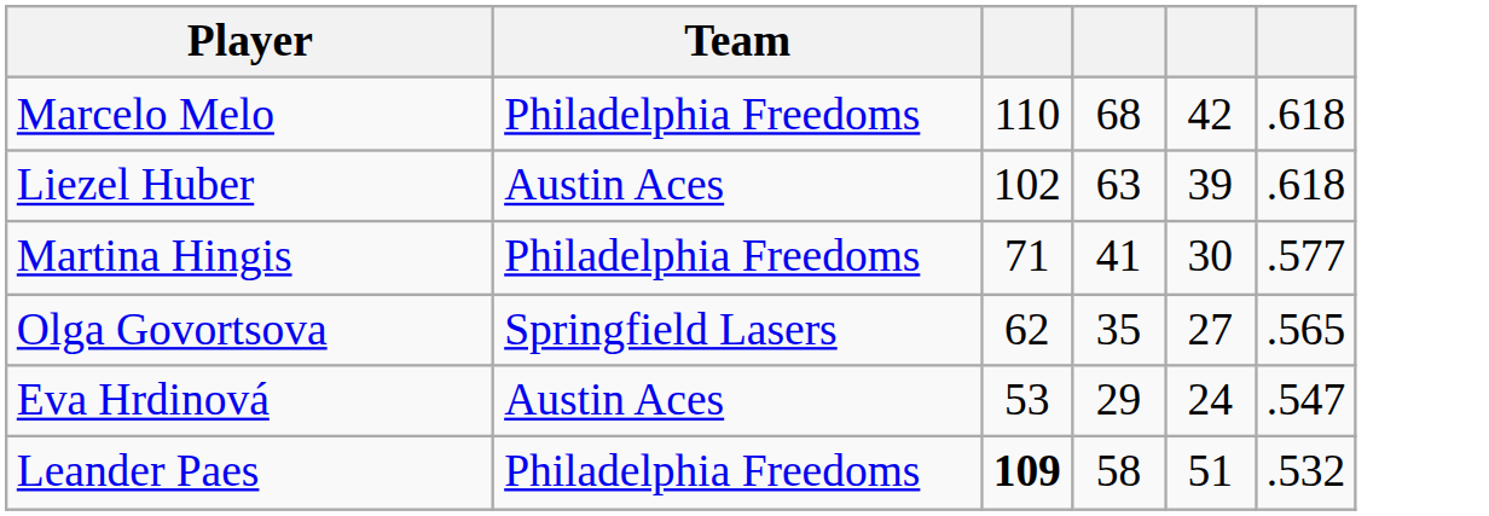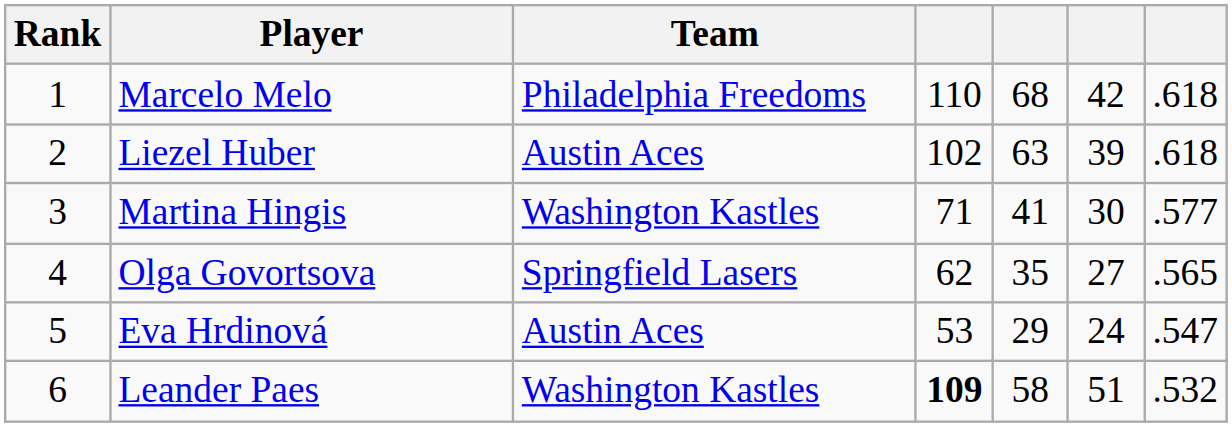+ column: Rank | 1 | 2 | 3 | 4 | 5 | 6
Martina Hingis | Team: Philadelphia Freedoms -> Washington Kastles
Leander Paes | Team: Philadelphia Freedoms -> Washington Kastles
